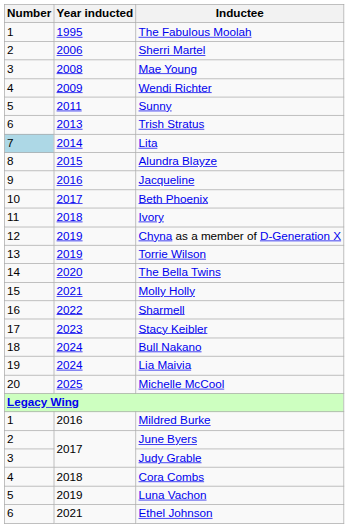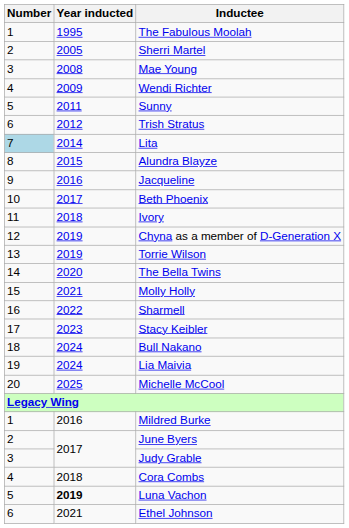Sherri Martel | Year inducted: 2006 -> 2005
Trish Stratus | Year inducted: 2013 -> 2012
Luna Vachon | Year inducted: normal -> bold
